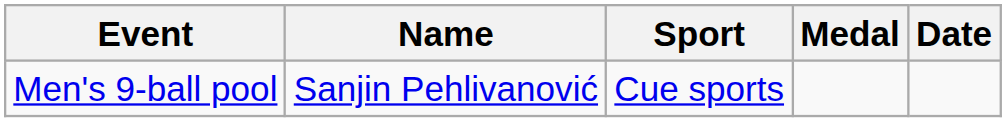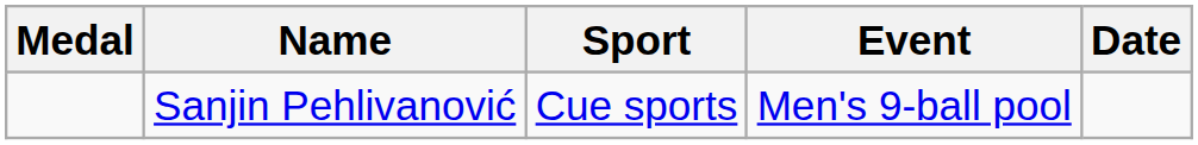columns swapped: Medal <-> Event
